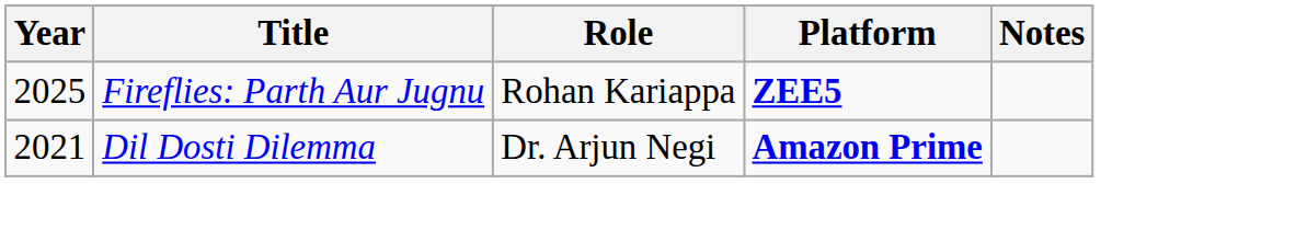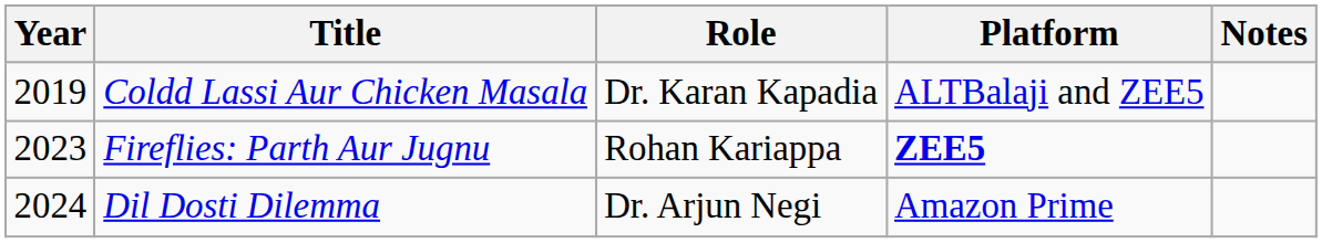+ row: 2019 | Coldd Lassi Aur Chicken Masala | Dr. Karan Kapadia | ALTBalaji and ZEE5
Fireflies: Parth Aur Jugnu | Year: 2025 -> 2023
Dil Dosti Dilemma | Year: 2021 -> 2024
Dil Dosti Dilemma | Platform: bold -> normal
